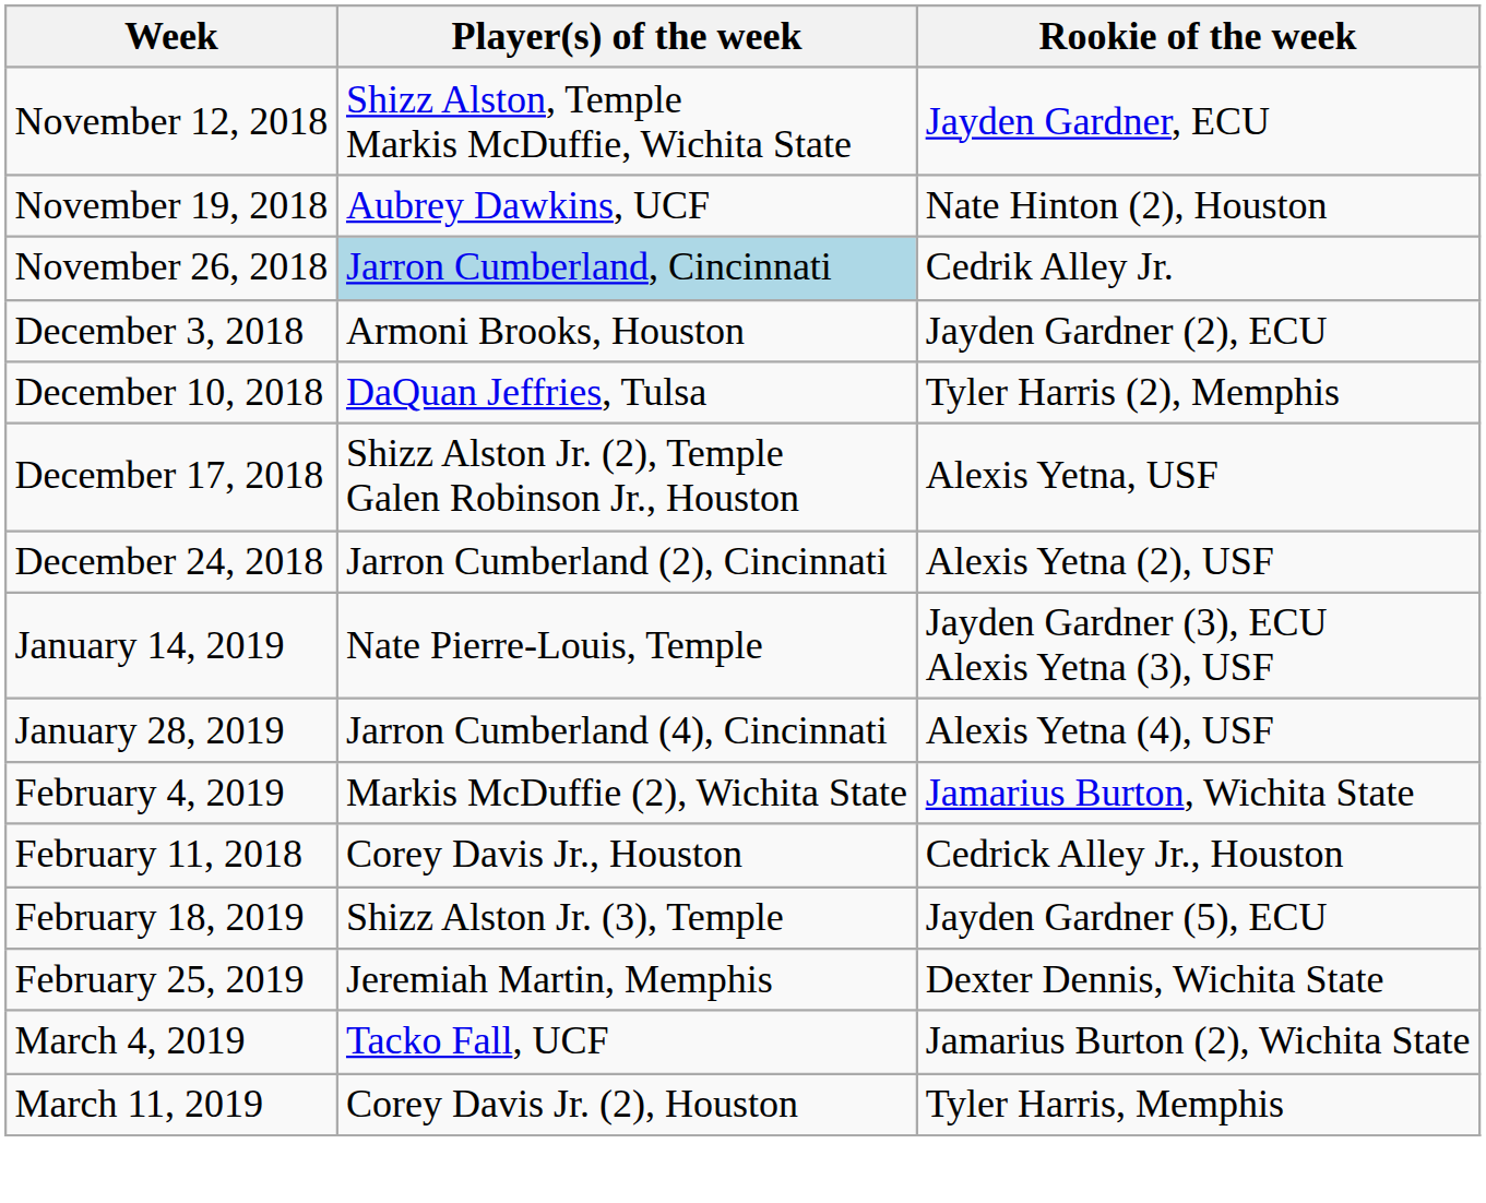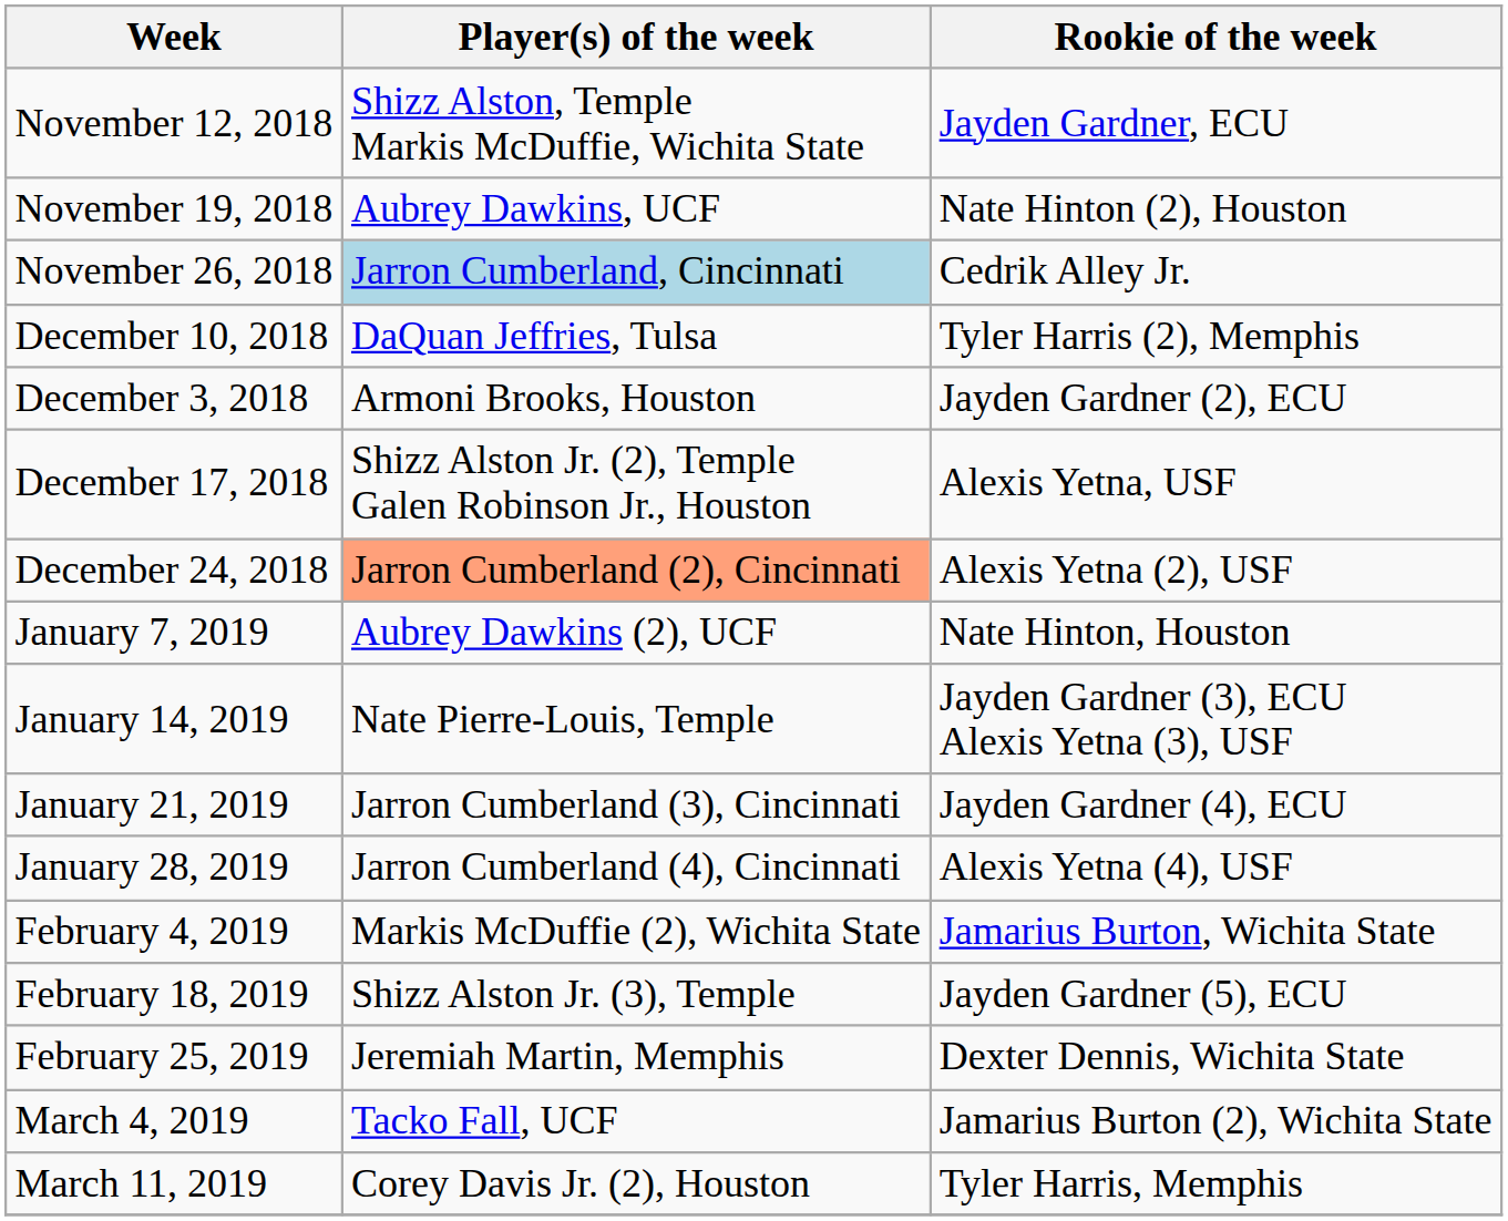rows swapped: December 3, 2018 <-> December 10, 2018
December 24, 2018 | Player(s) of the week: no background -> lightsalmon background
+ row: January 7, 2019 | Aubrey Dawkins (2), UCF | Nate Hinton, Houston
+ row: January 21, 2019 | Jarron Cumberland (3), Cincinnati | Jayden Gardner (4), ECU
- row: February 11, 2018 | Corey Davis Jr., Houston | Cedrick Alley Jr., Houston
